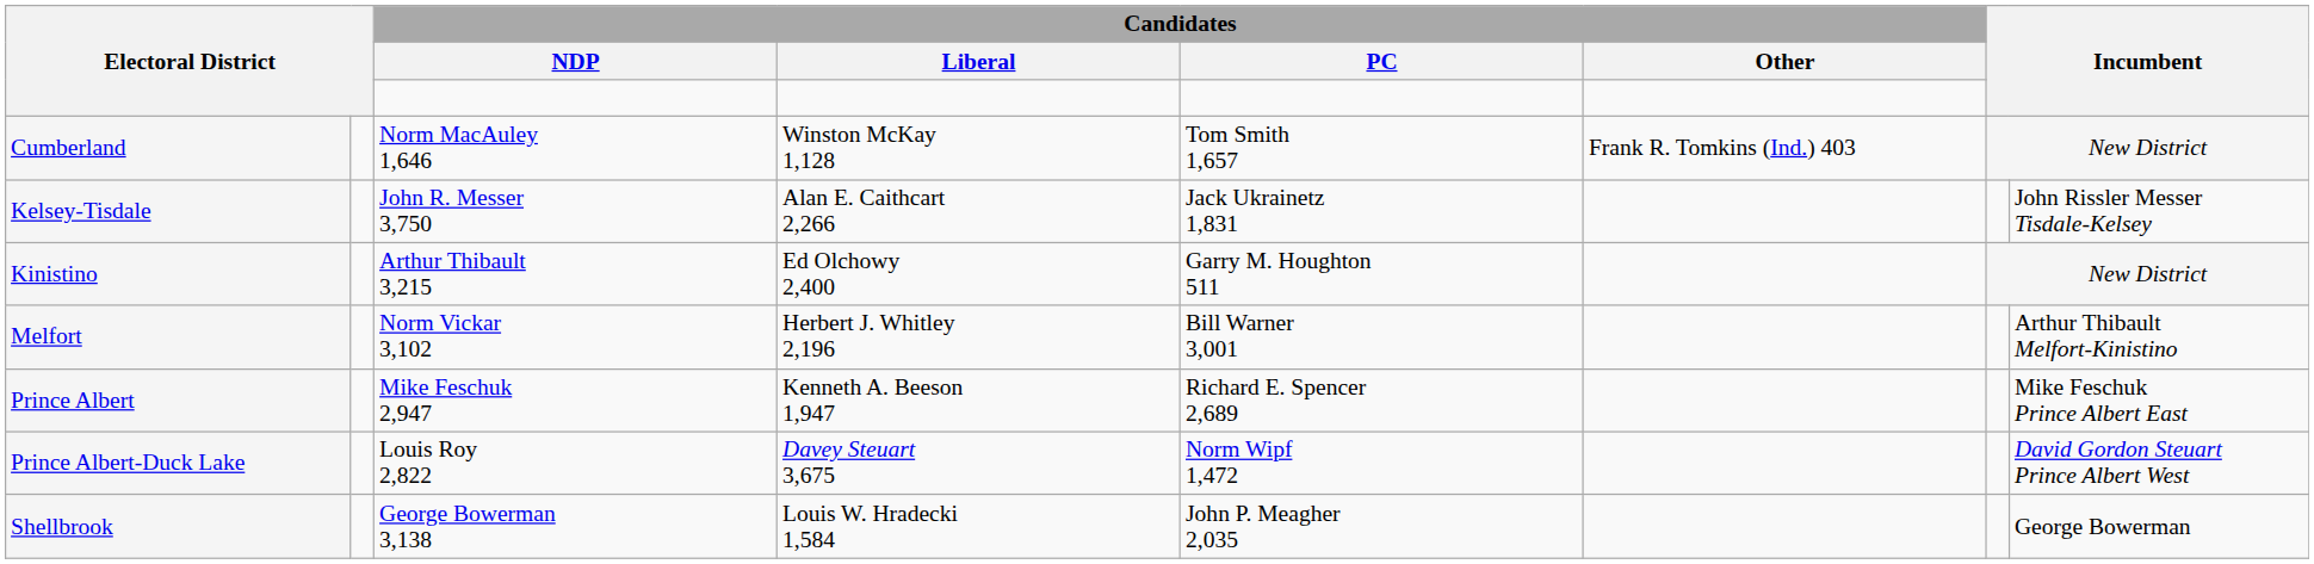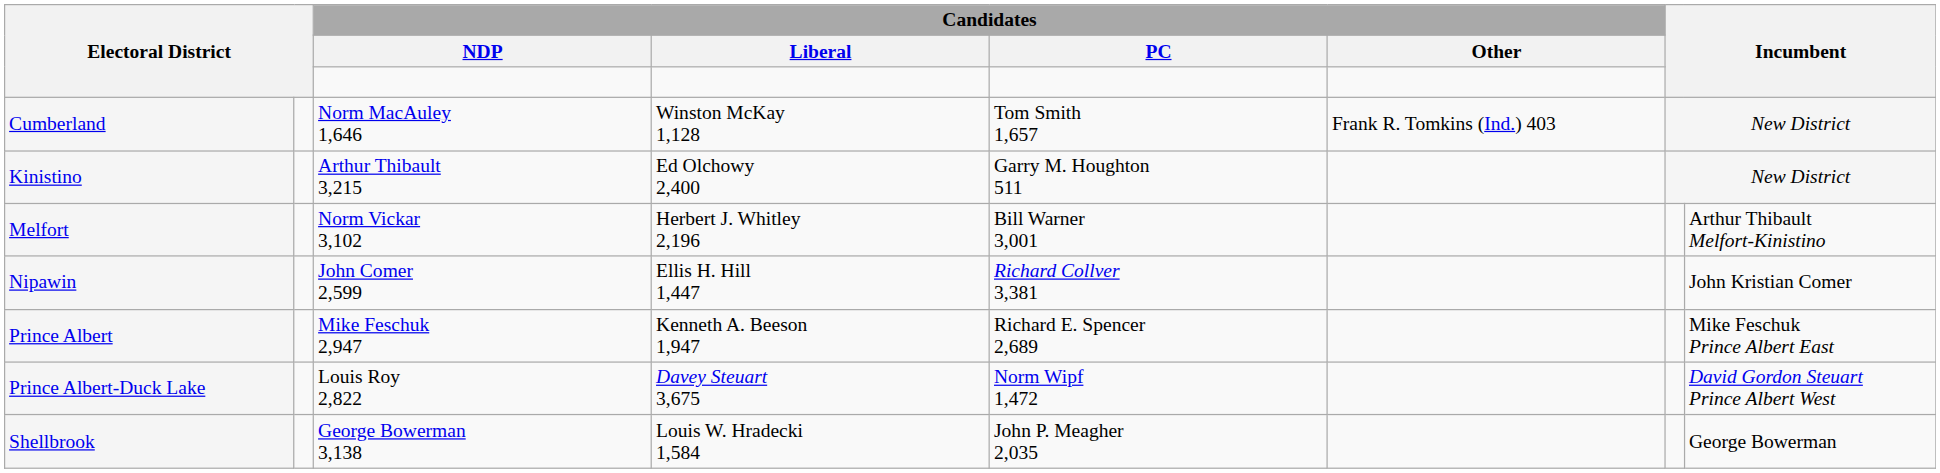- row: Kelsey-Tisdale | John R. Messer 3,750 | Alan E. Caithcart 2,266 | Jack Ukrainetz 1,831 | John Rissler Messer Tisdale-Kelsey
+ row: Nipawin | John Comer 2,599 | Ellis H. Hill 1,447 | Richard Collver 3,381 | John Kristian Comer
